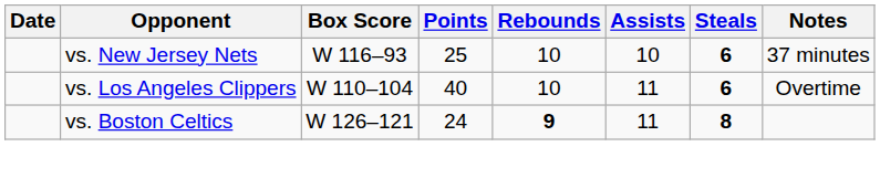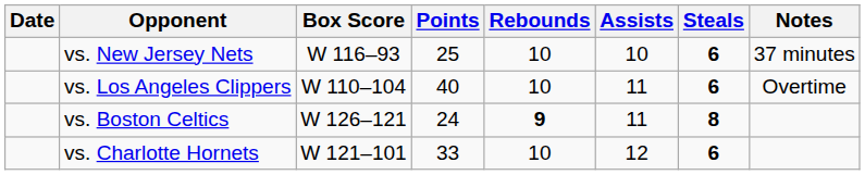+ row: vs. Charlotte Hornets | W 121–101 | 33 | 10 | 12 | 6
